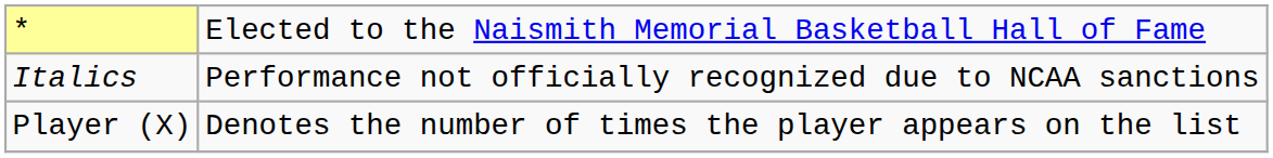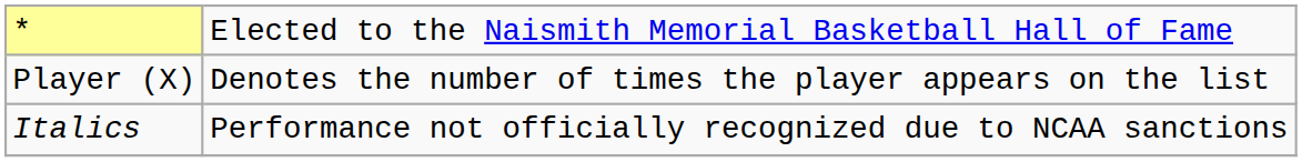rows swapped: Player (X) <-> Italics
